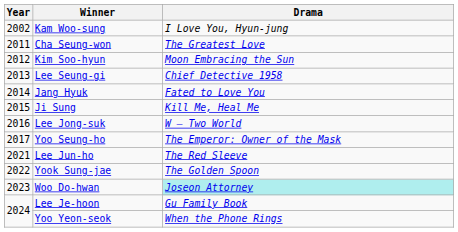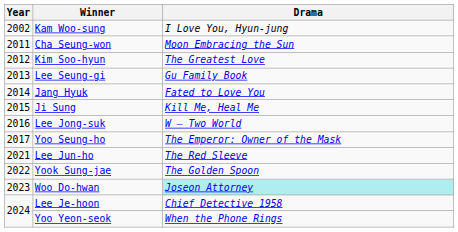Cha Seung-won | Drama: The Greatest Love -> Moon Embracing the Sun
Kim Soo-hyun | Drama: Moon Embracing the Sun -> The Greatest Love
Lee Seung-gi | Drama: Chief Detective 1958 -> Gu Family Book
Lee Je-hoon | Drama: Gu Family Book -> Chief Detective 1958
